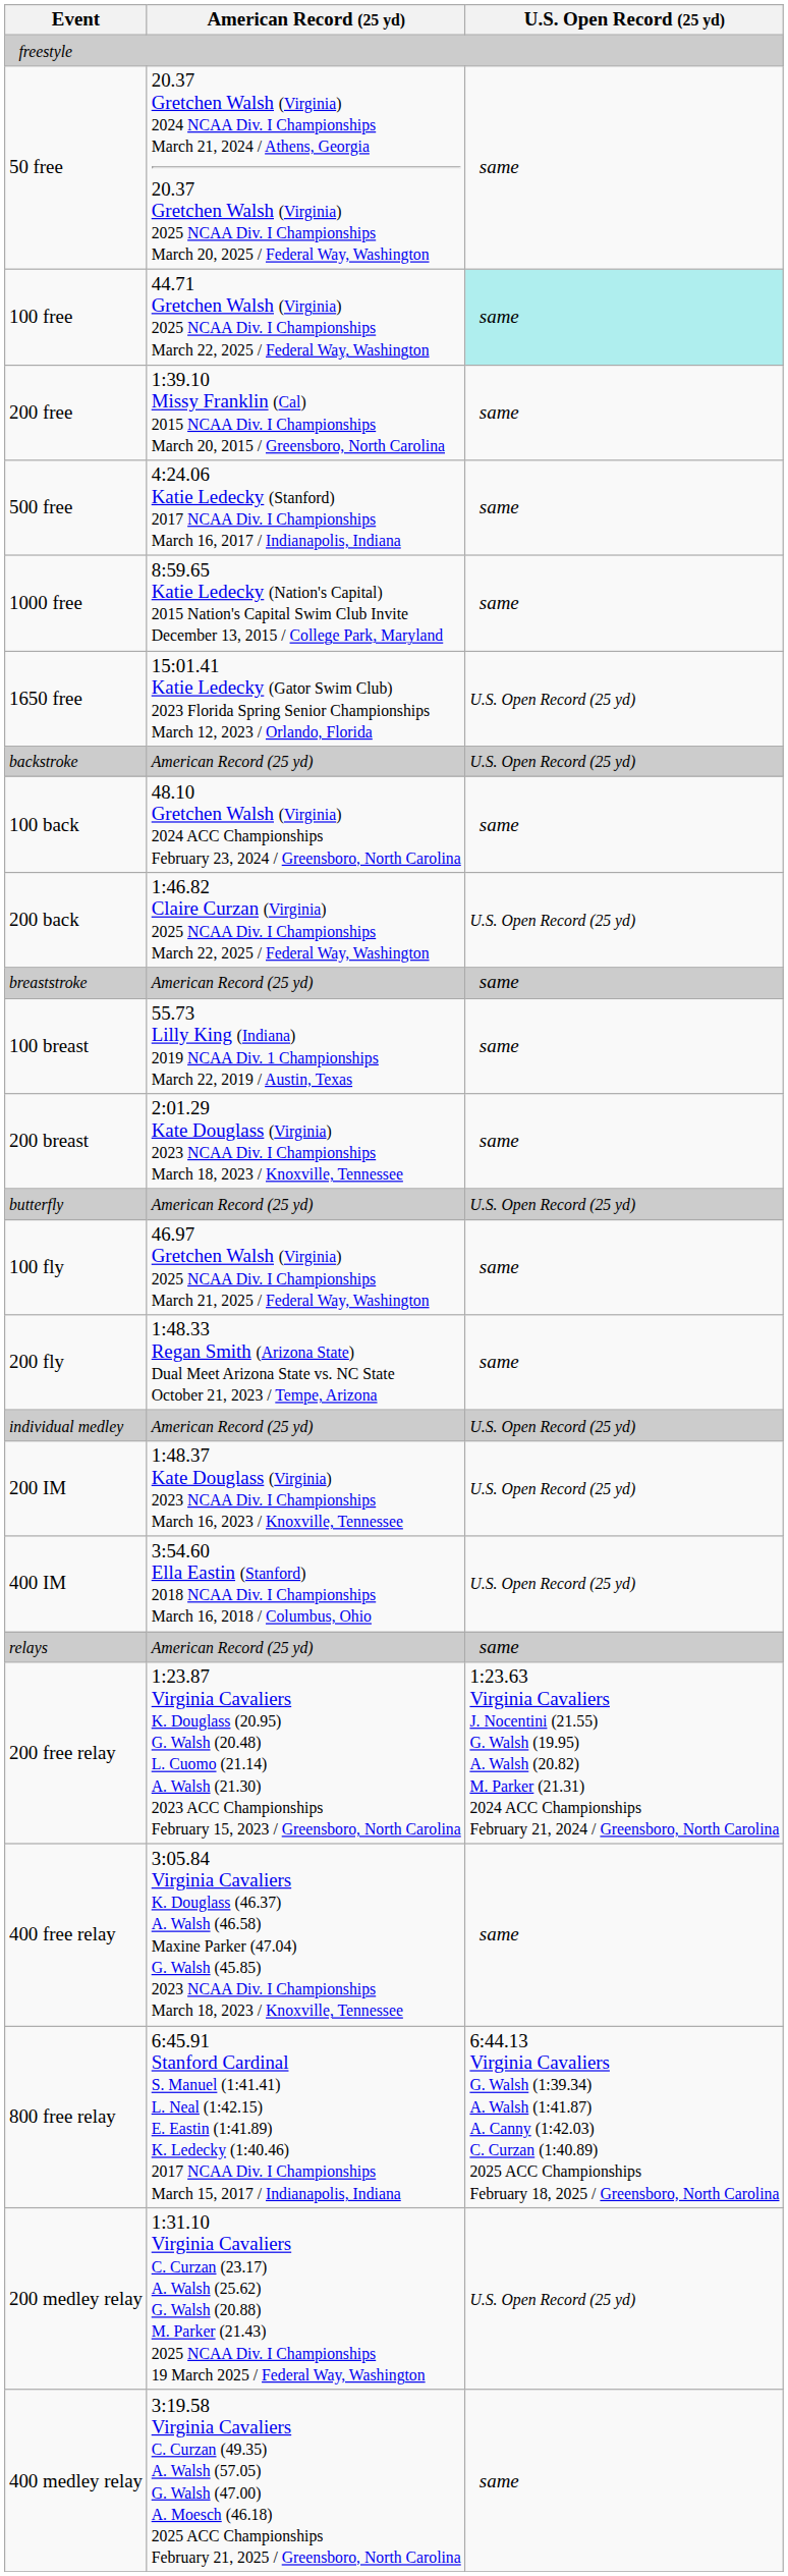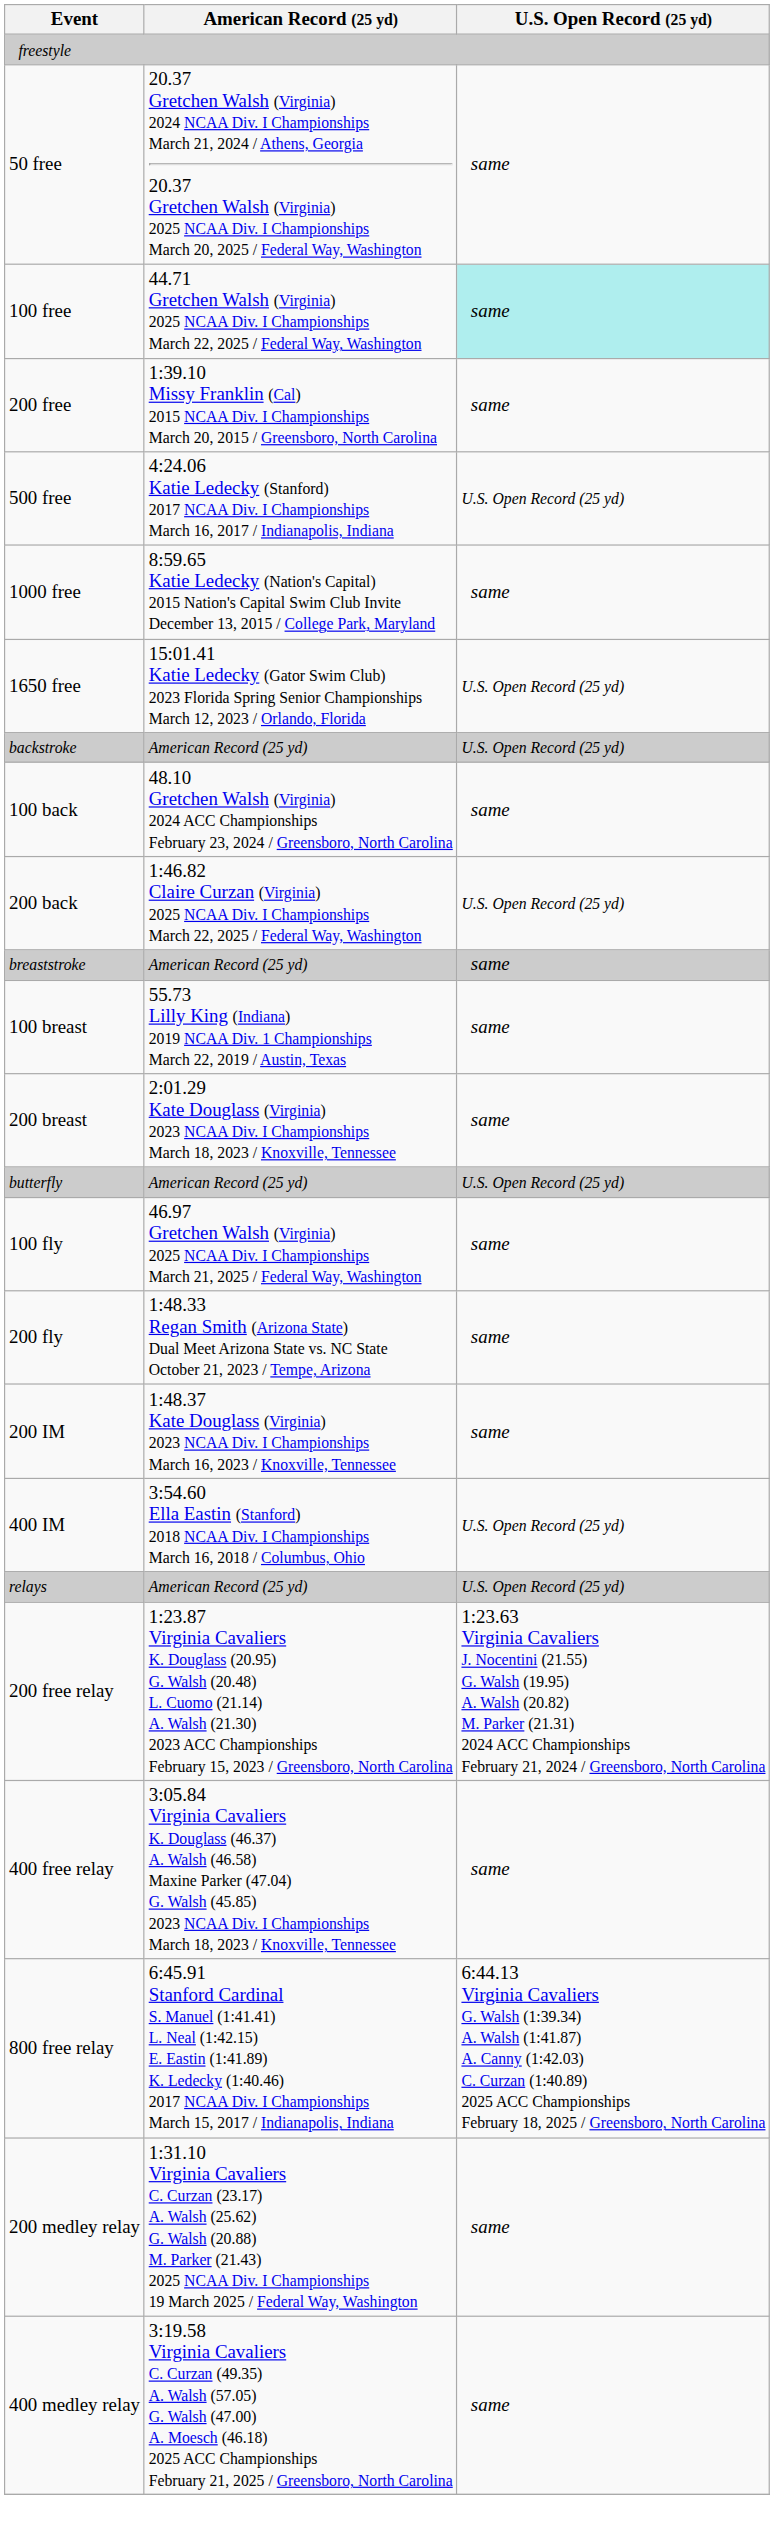500 free | U.S. Open Record (25 yd): same -> U.S. Open Record (25 yd)
- row: individual medley | American Record (25 yd) | U.S. Open Record (25 yd)
200 IM | U.S. Open Record (25 yd): U.S. Open Record (25 yd) -> same
relays | U.S. Open Record (25 yd): same -> U.S. Open Record (25 yd)
200 medley relay | U.S. Open Record (25 yd): U.S. Open Record (25 yd) -> same
